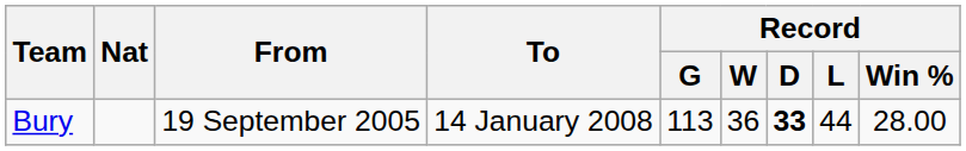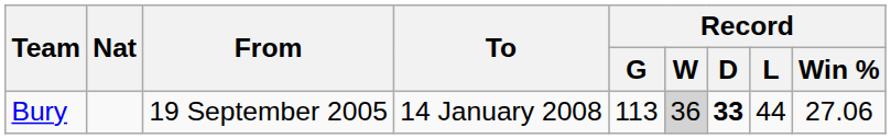Bury | Record / W: no background -> lightgrey background
Bury | Record / Win %: 28.00 -> 27.06
